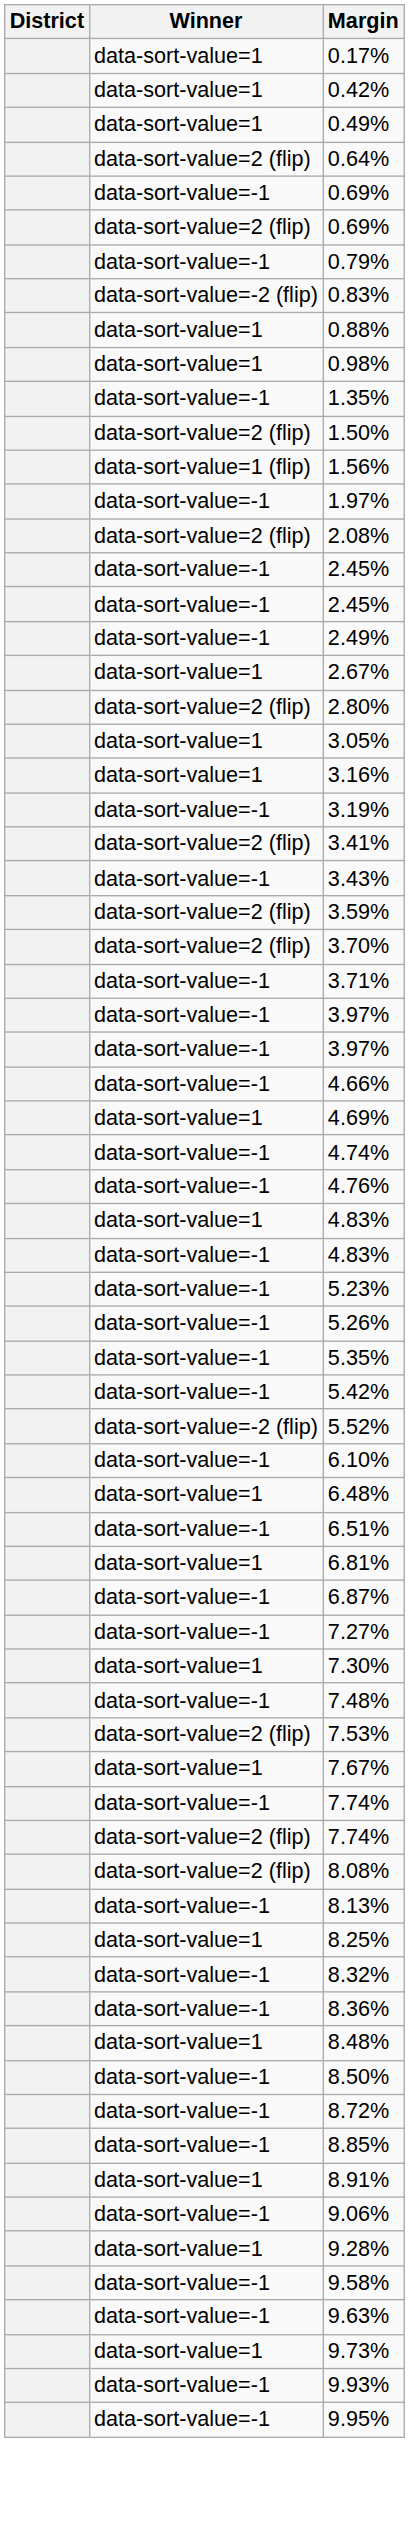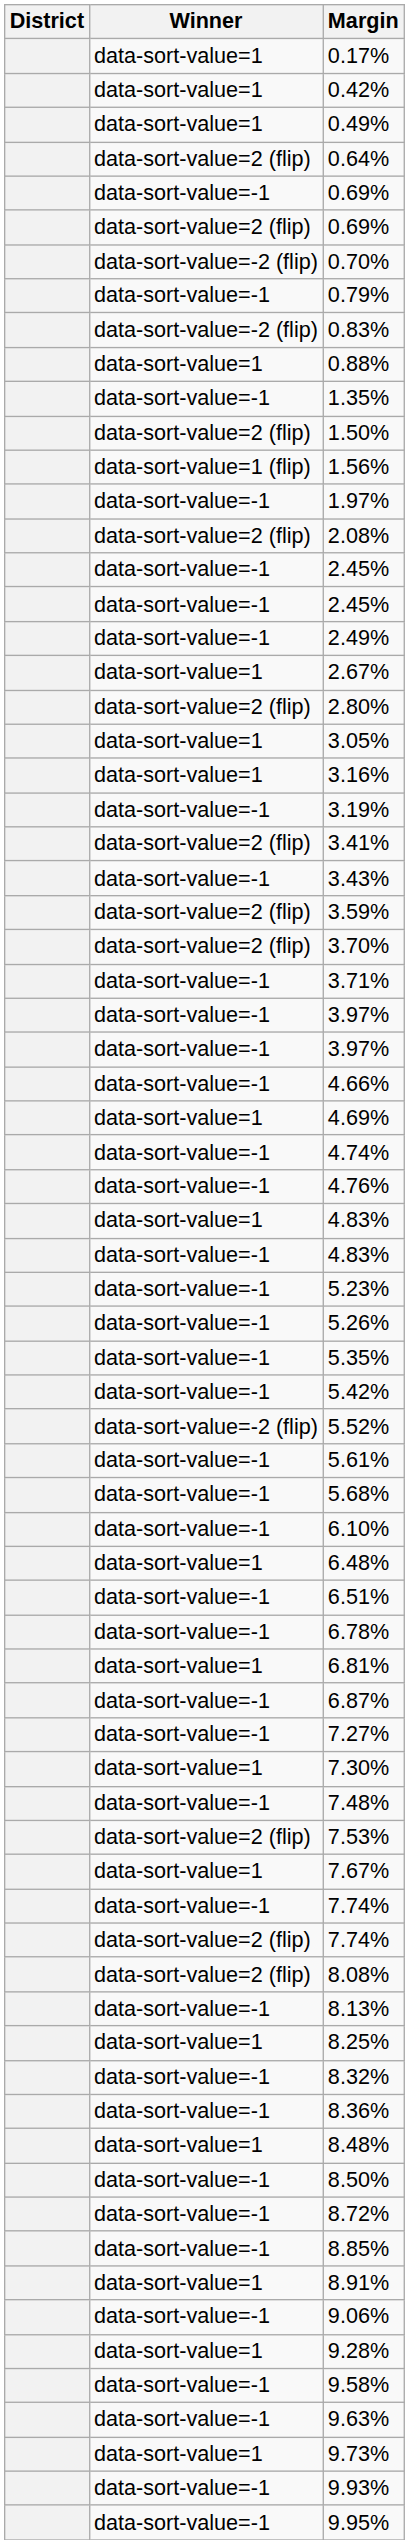+ row: data-sort-value=-2 (flip) | 0.70%
- row: data-sort-value=1 | 0.98%
+ row: data-sort-value=-1 | 5.61%
+ row: data-sort-value=-1 | 5.68%
+ row: data-sort-value=-1 | 6.78%
